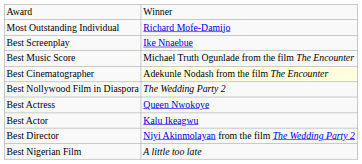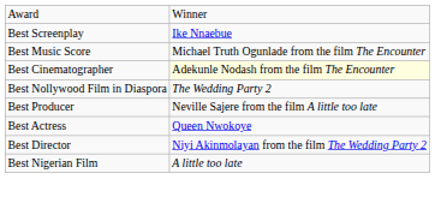- row: Most Outstanding Individual | Richard Mofe-Damijo
+ row: Best Producer | Neville Sajere from the film A little too late
- row: Best Actor | Kalu Ikeagwu
